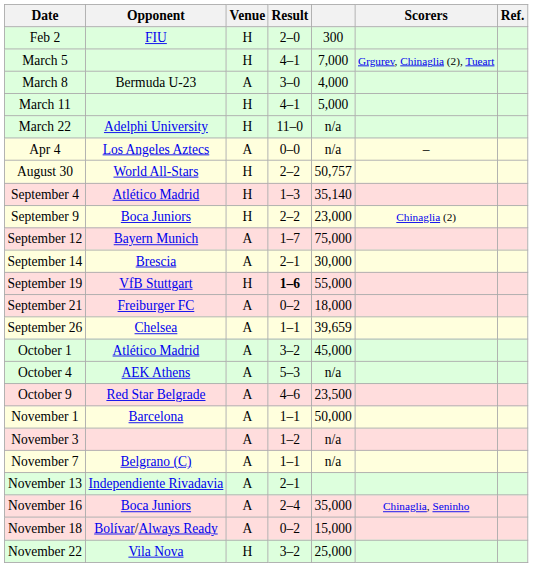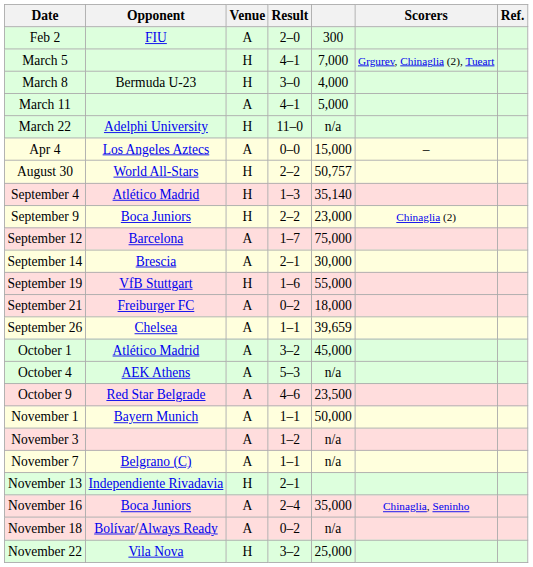Feb 2 | Venue: H -> A
March 8 | Venue: A -> H
March 11 | Venue: H -> A
Apr 4 | column 5: n/a -> 15,000
September 12 | Opponent: Bayern Munich -> Barcelona
September 19 | Result: bold -> normal
November 1 | Opponent: Barcelona -> Bayern Munich
November 13 | Venue: A -> H
November 18 | column 5: 15,000 -> n/a
